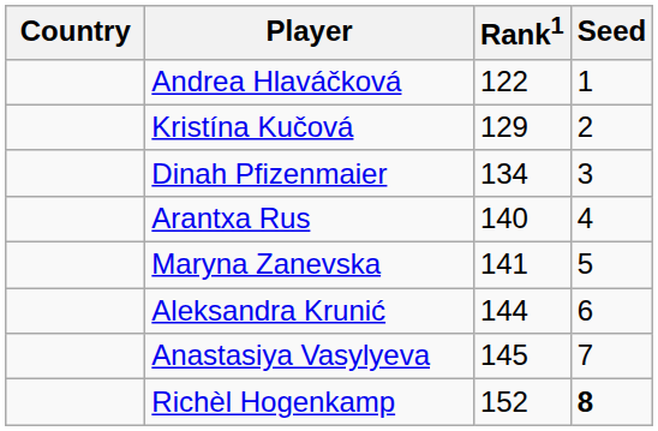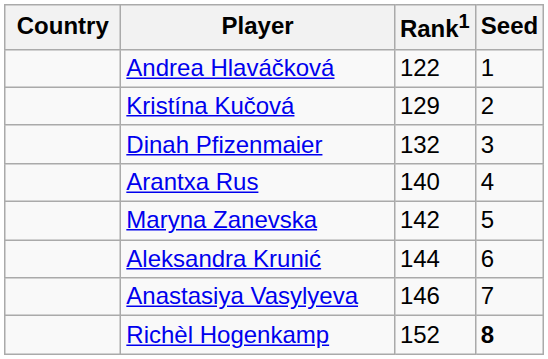Dinah Pfizenmaier | Rank1: 134 -> 132
Maryna Zanevska | Rank1: 141 -> 142
Anastasiya Vasylyeva | Rank1: 145 -> 146
